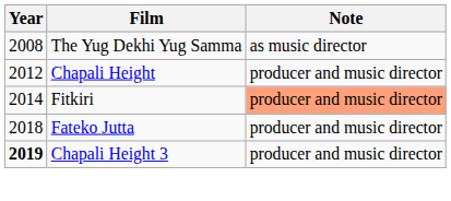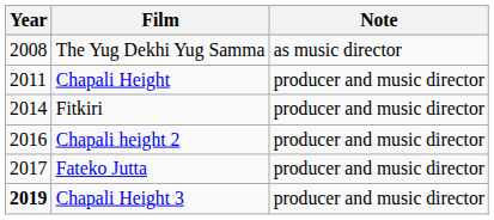Chapali Height | Year: 2012 -> 2011
Fitkiri | Note: lightsalmon background -> no background
+ row: 2016 | Chapali height 2 | producer and music director
Fateko Jutta | Year: 2018 -> 2017
